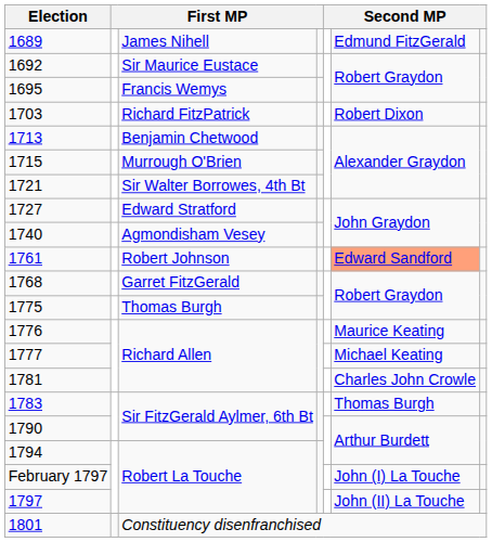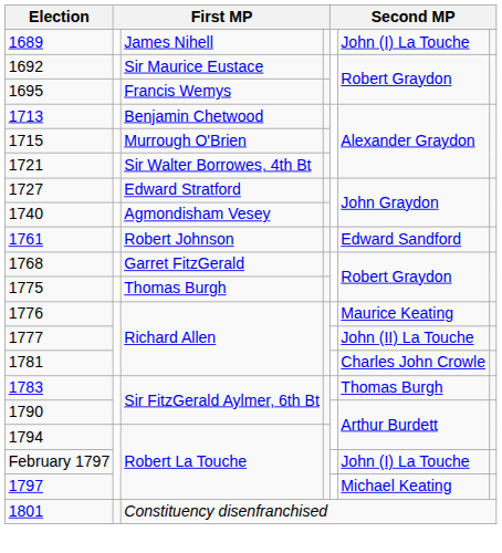1689 | column 6: Edmund FitzGerald -> John (I) La Touche
- row: 1703 | Richard FitzPatrick | Robert Dixon
1761 | column 6: lightsalmon background -> no background
1777 | column 6: Michael Keating -> John (II) La Touche
1797 | column 6: John (II) La Touche -> Michael Keating
